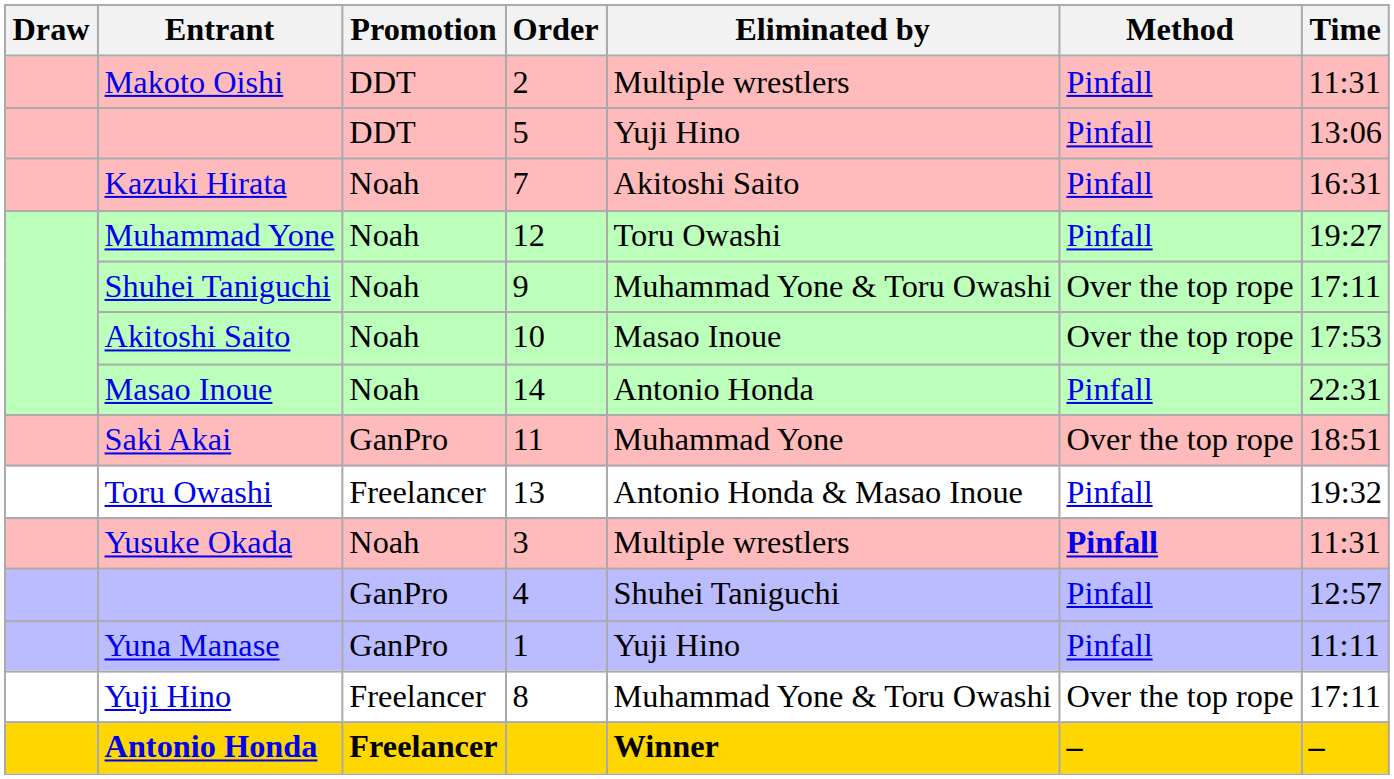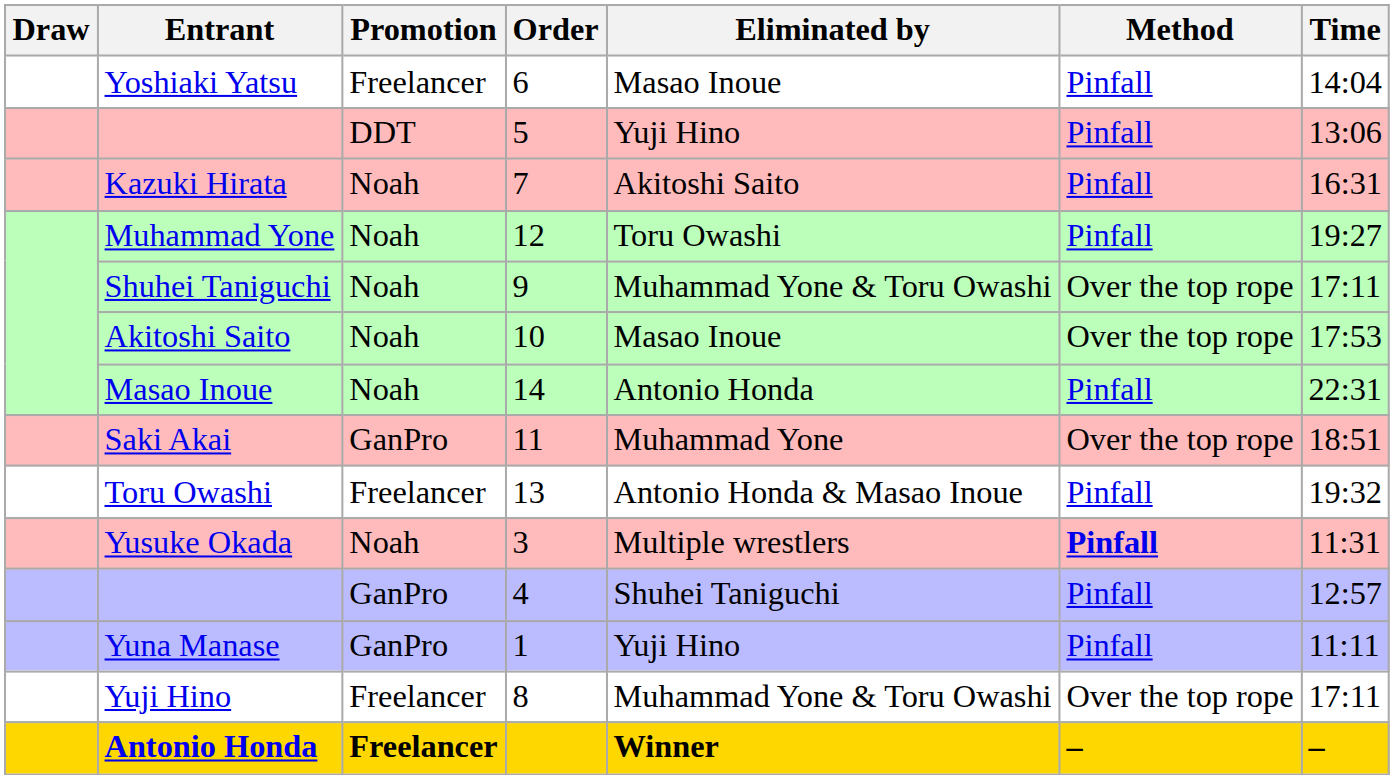+ row: Yoshiaki Yatsu | Freelancer | 6 | Masao Inoue | Pinfall | 14:04
- row: Makoto Oishi | DDT | 2 | Multiple wrestlers | Pinfall | 11:31
